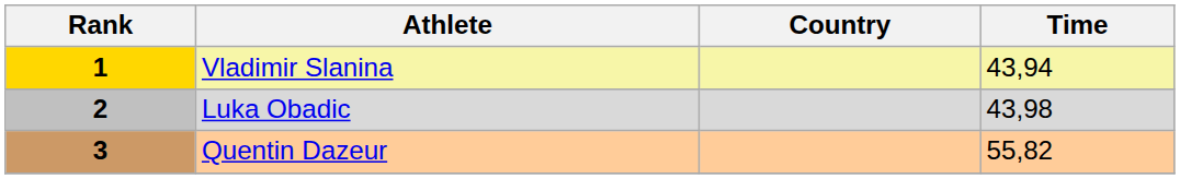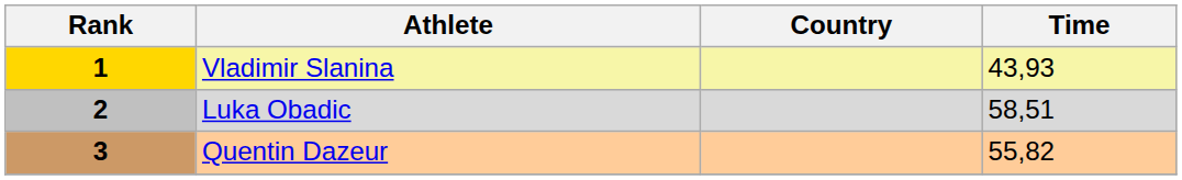1 | Time: 43,94 -> 43,93
2 | Time: 43,98 -> 58,51
